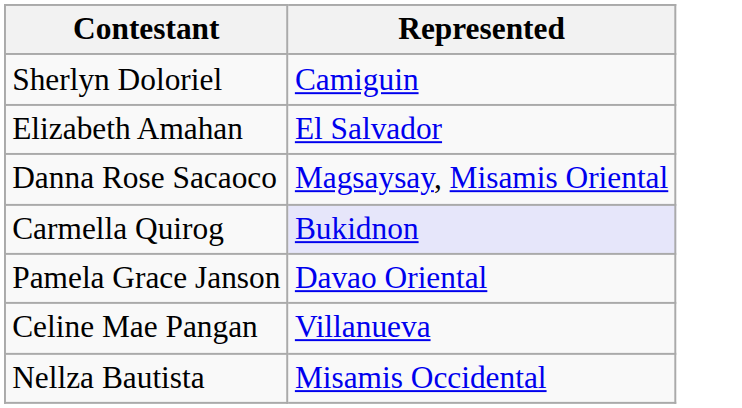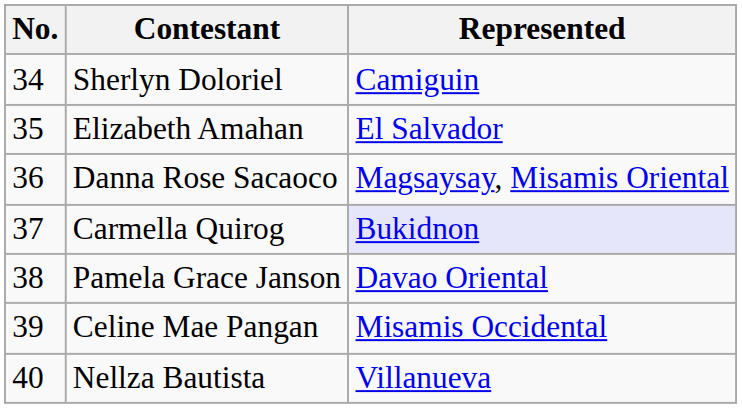+ column: No. | 34 | 35 | 36 | 37 | 38 | 39 | 40
Celine Mae Pangan | Represented: Villanueva -> Misamis Occidental
Nellza Bautista | Represented: Misamis Occidental -> Villanueva
